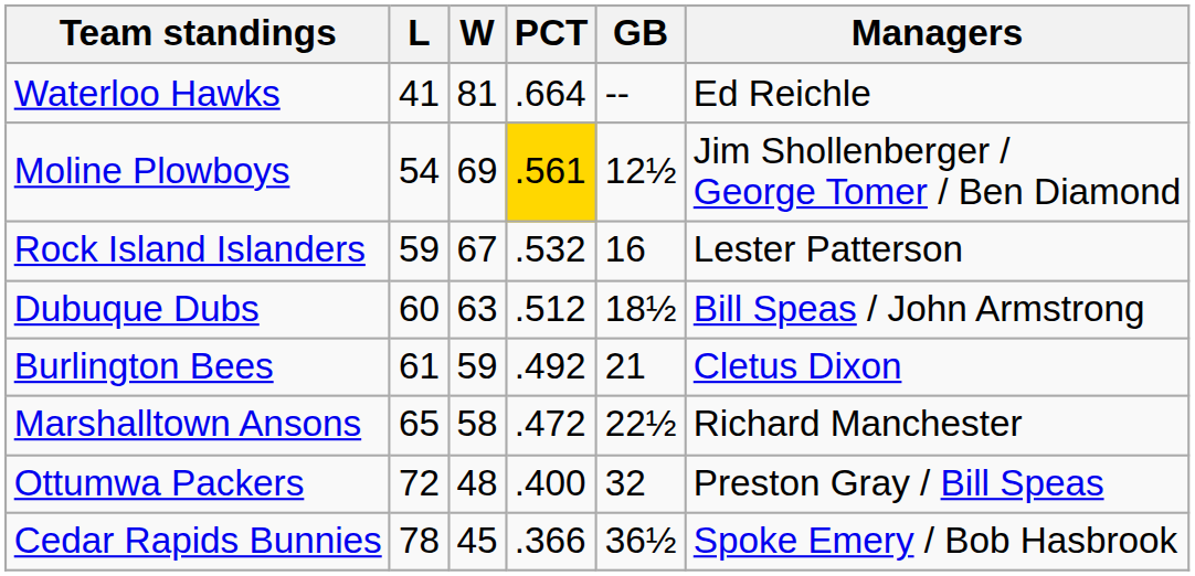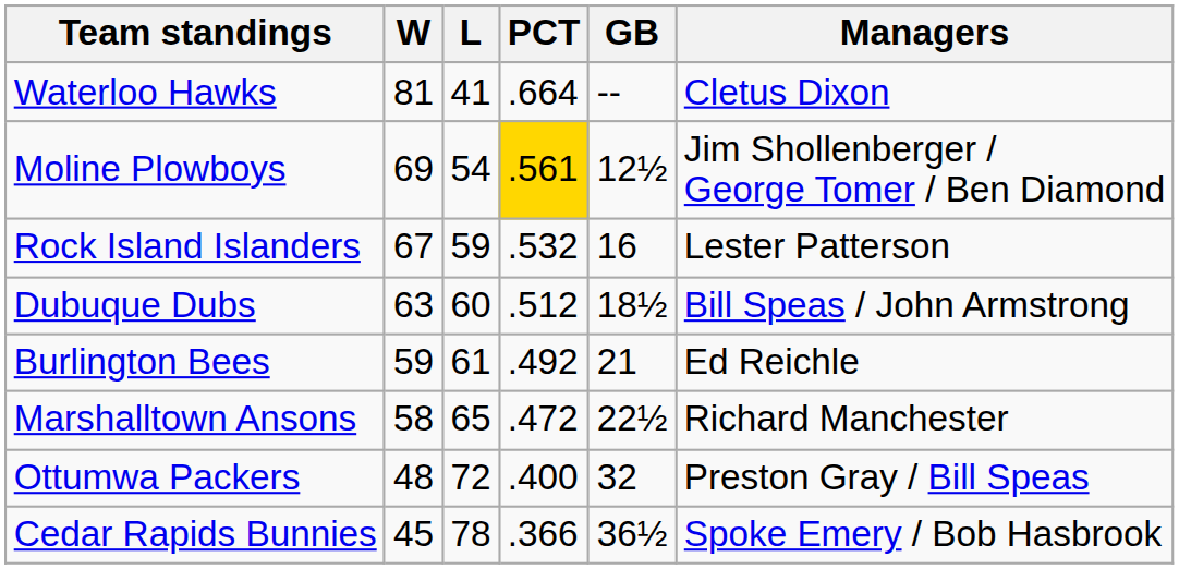columns swapped: W <-> L
Waterloo Hawks | Managers: Ed Reichle -> Cletus Dixon
Burlington Bees | Managers: Cletus Dixon -> Ed Reichle
